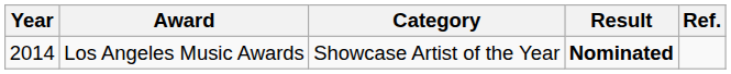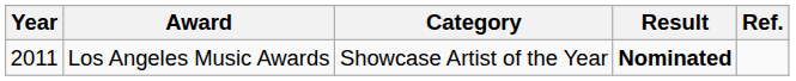Los Angeles Music Awards | Year: 2014 -> 2011
